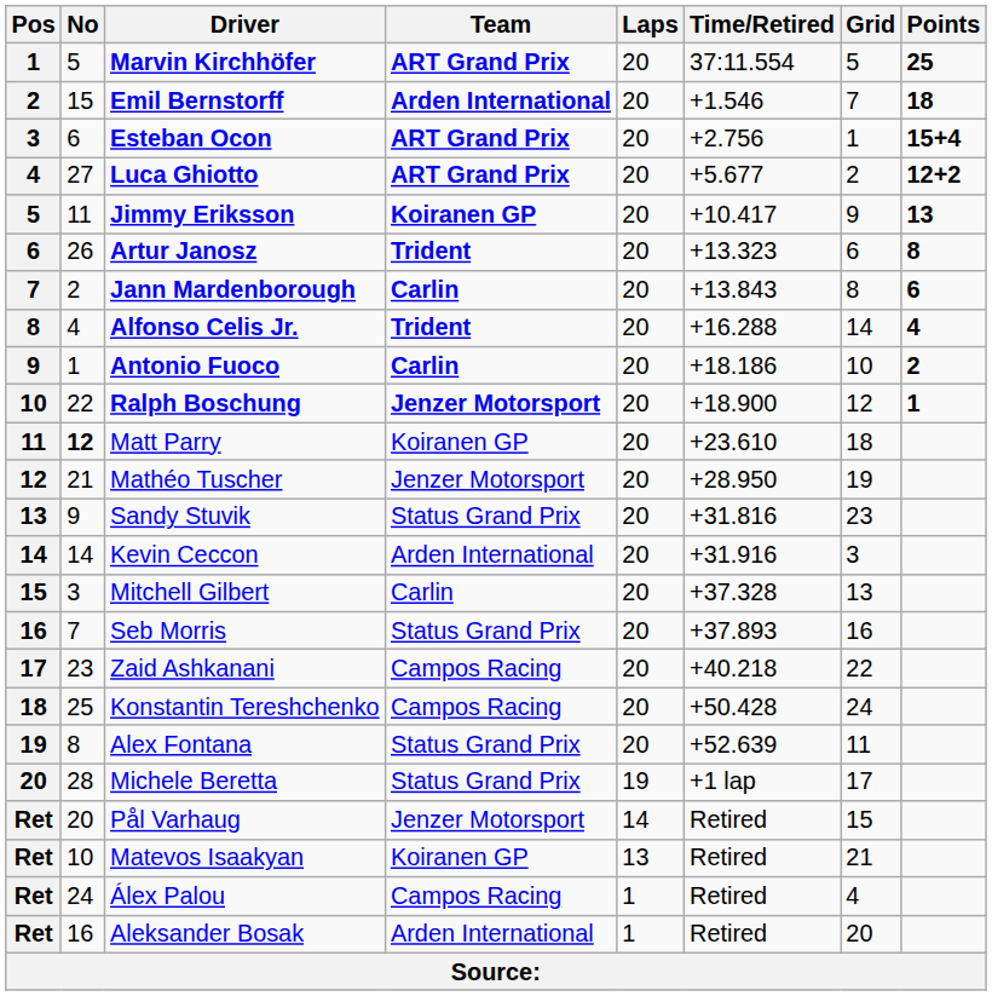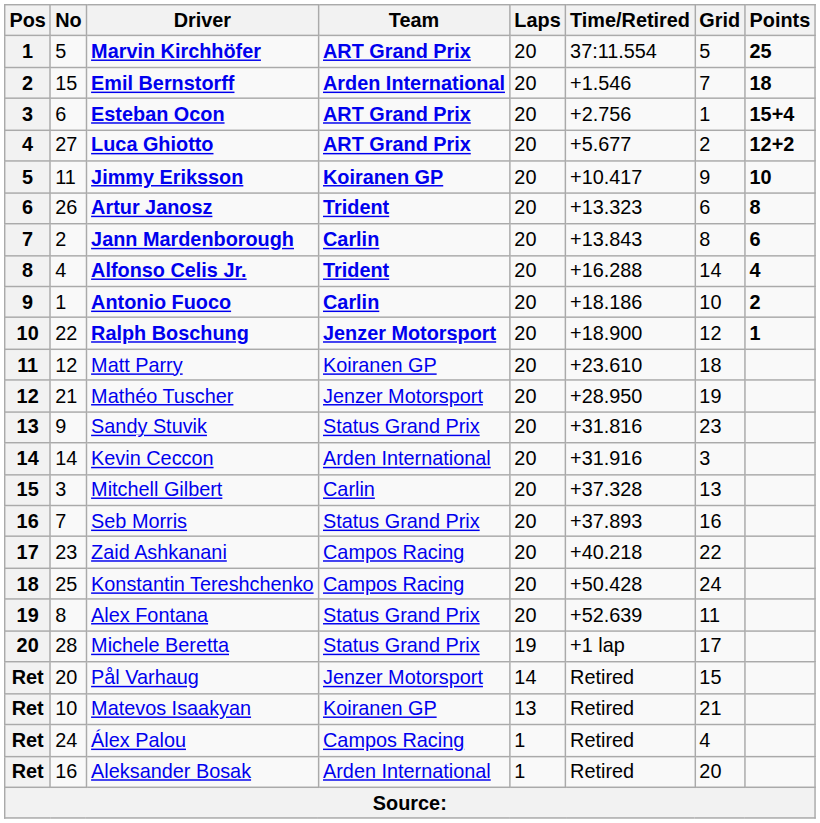Jimmy Eriksson | Points: 13 -> 10
Matt Parry | No: bold -> normal
